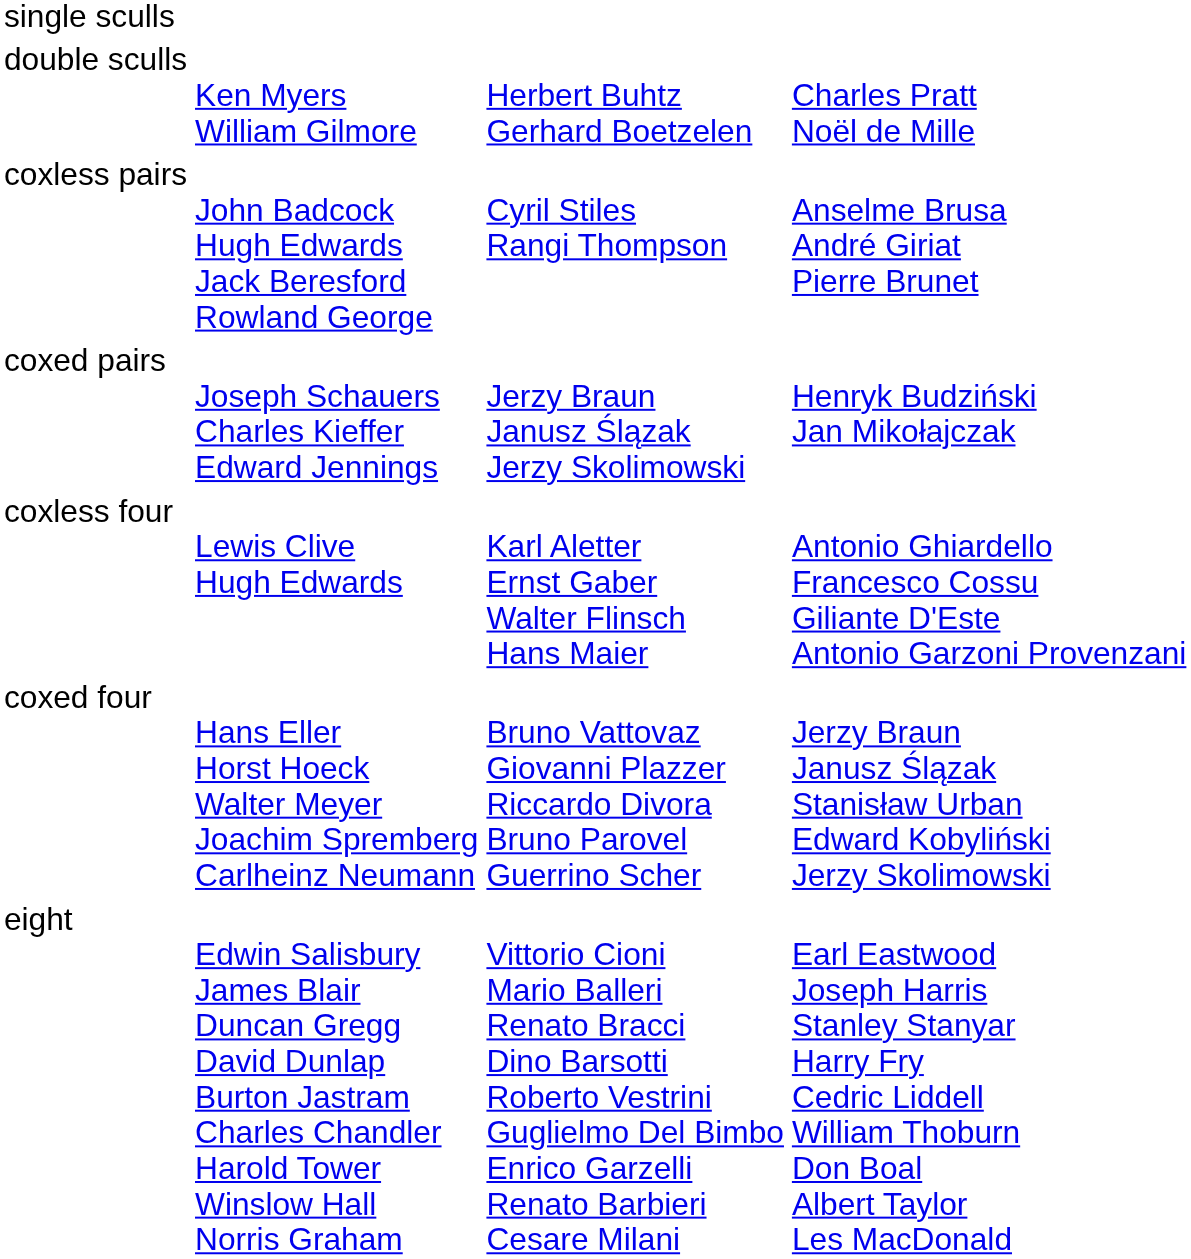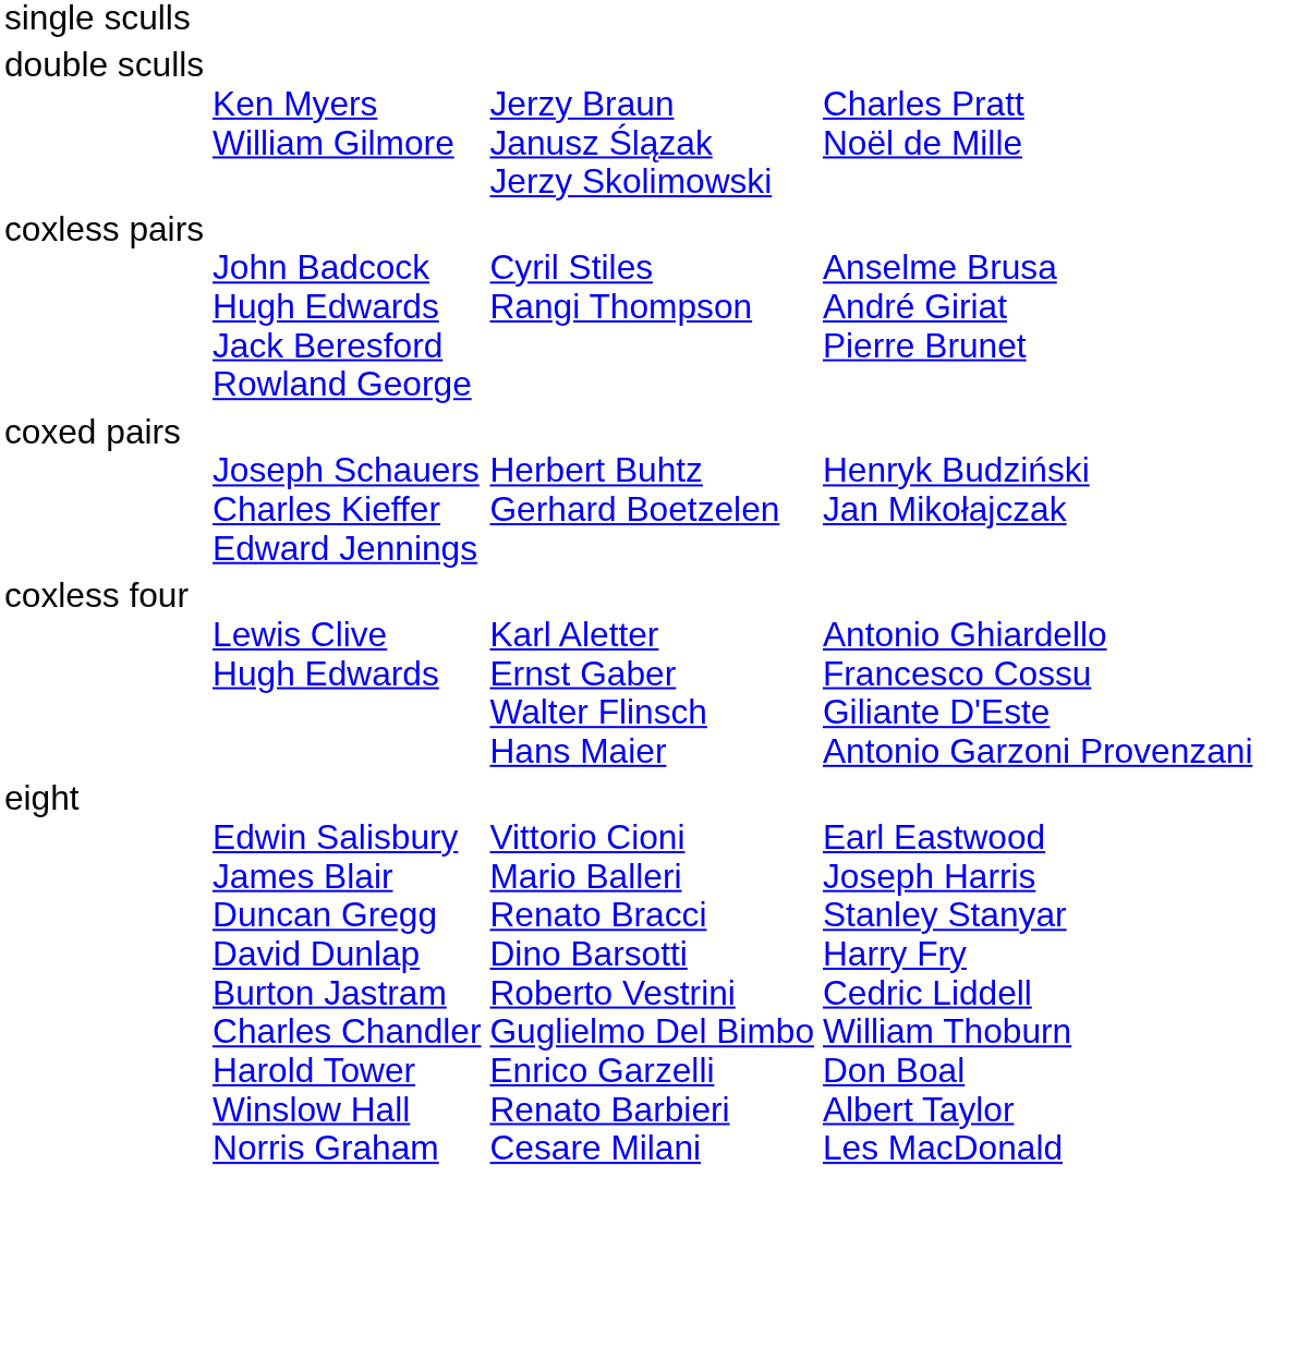double sculls | column 3: Herbert Buhtz Gerhard Boetzelen -> Jerzy Braun Janusz Ślązak Jerzy Skolimowski
coxed pairs | column 3: Jerzy Braun Janusz Ślązak Jerzy Skolimowski -> Herbert Buhtz Gerhard Boetzelen
- row: coxed four | Hans Eller Horst Hoeck Walter Meyer Joachim Spremberg Carlheinz Neumann | Bruno Vattovaz Giovanni Plazzer Riccardo Divora Bruno Parovel Guerrino Scher | Jerzy Braun Janusz Ślązak Stanisław Urban Edward Kobyliński Jerzy Skolimowski
